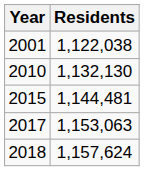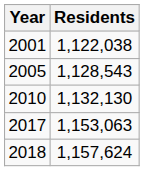+ row: 2005 | 1,128,543
- row: 2015 | 1,144,481
